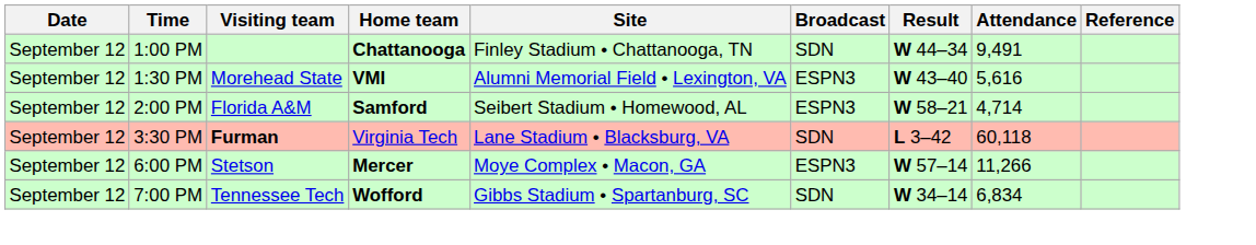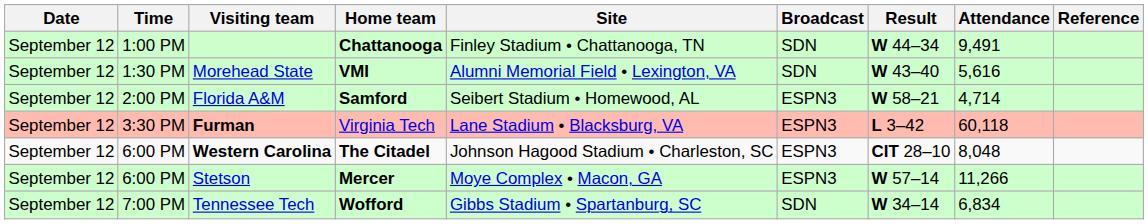Morehead State | Broadcast: ESPN3 -> SDN
Furman | Broadcast: SDN -> ESPN3
+ row: September 12 | 6:00 PM | Western Carolina | The Citadel | Johnson Hagood Stadium • Charleston, SC | ESPN3 | CIT 28–10 | 8,048
